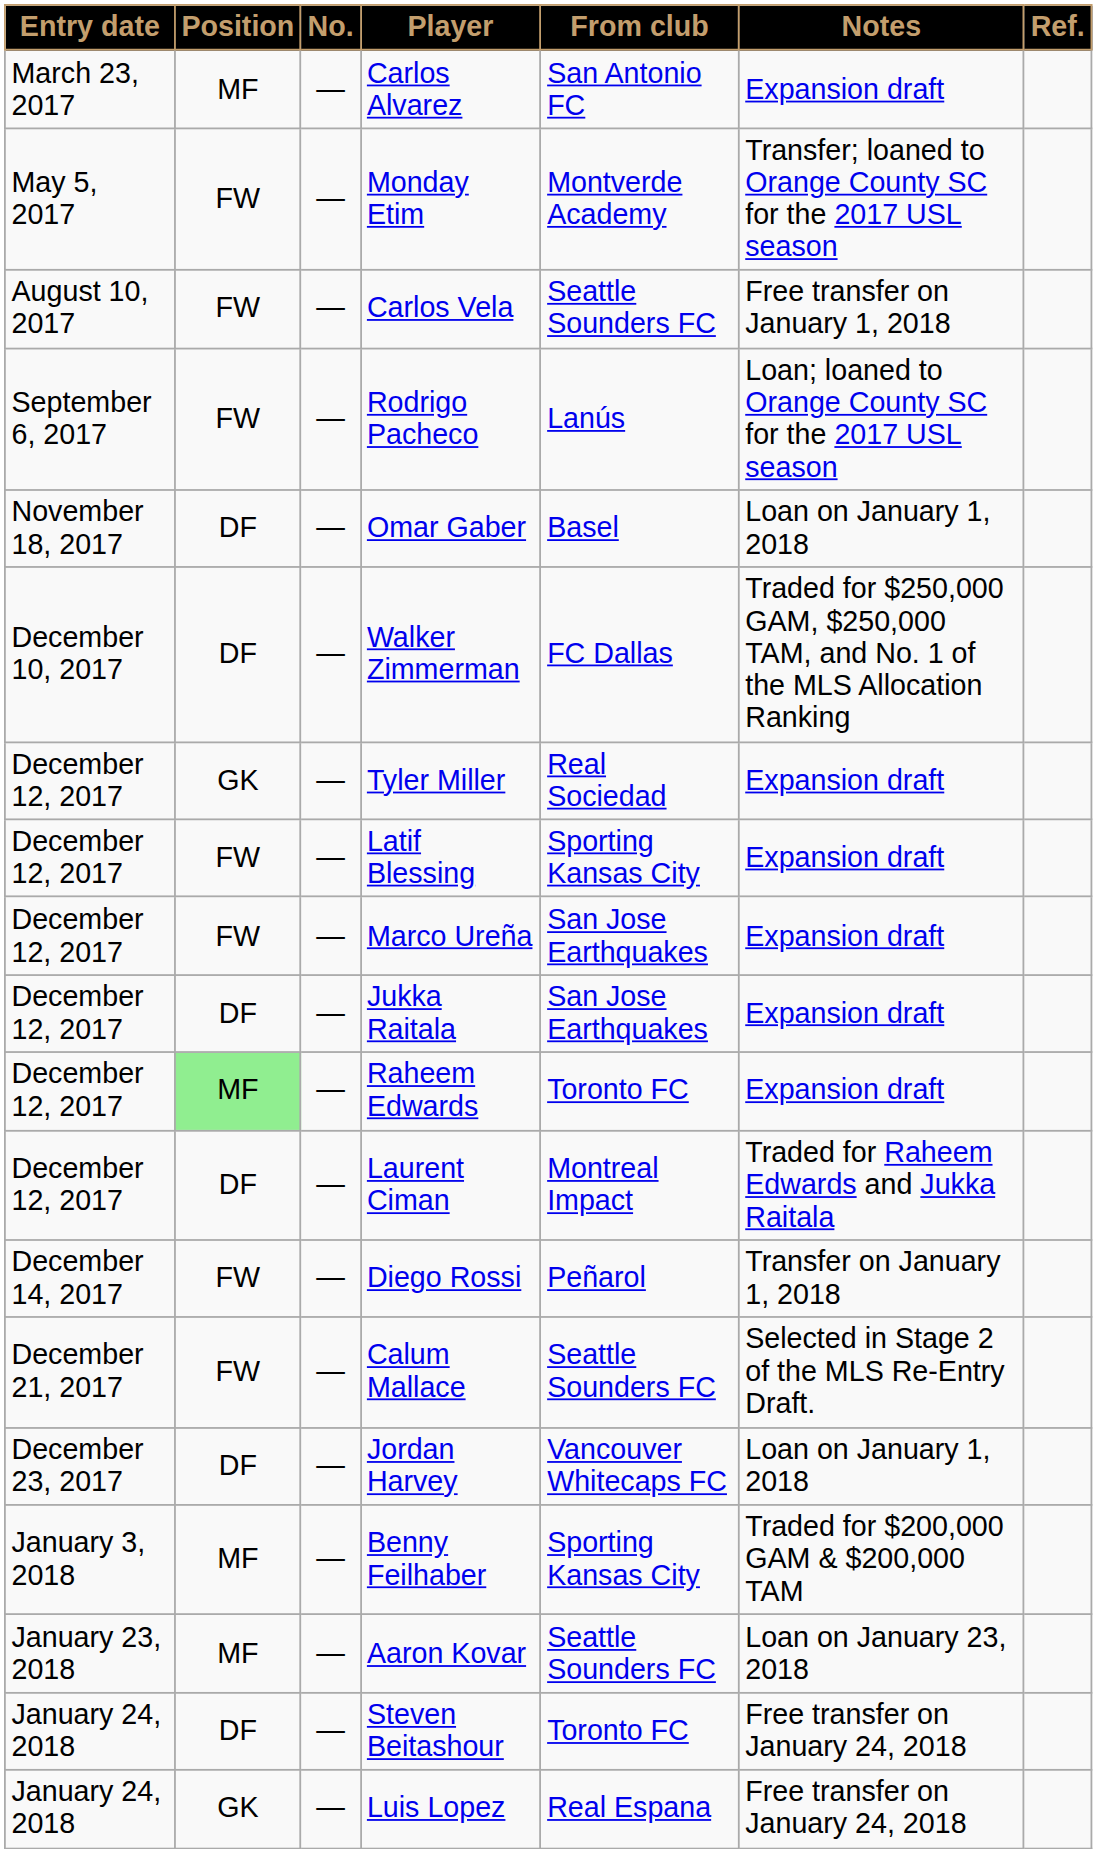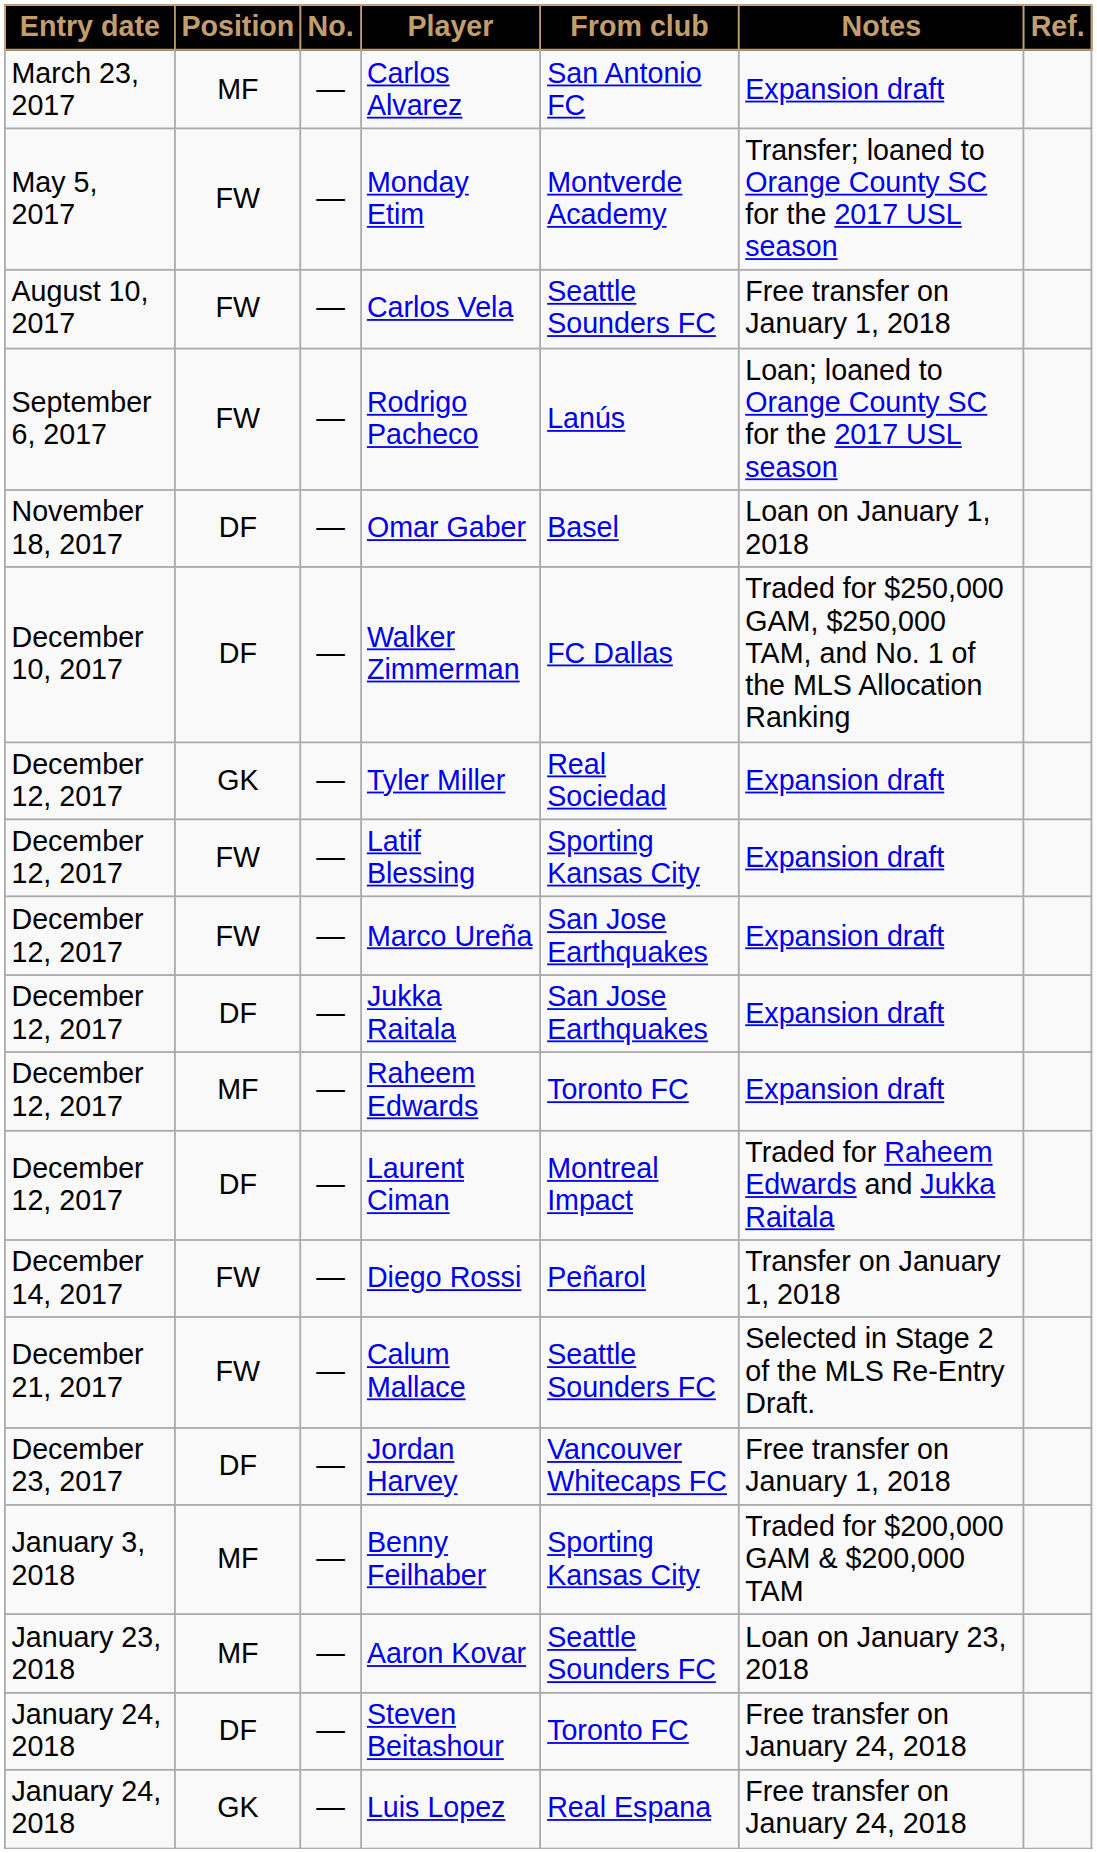Raheem Edwards | Position: lightgreen background -> no background
Jordan Harvey | Notes: Loan on January 1, 2018 -> Free transfer on January 1, 2018
